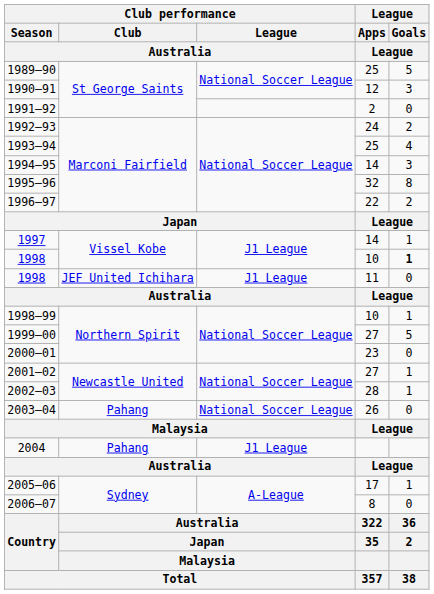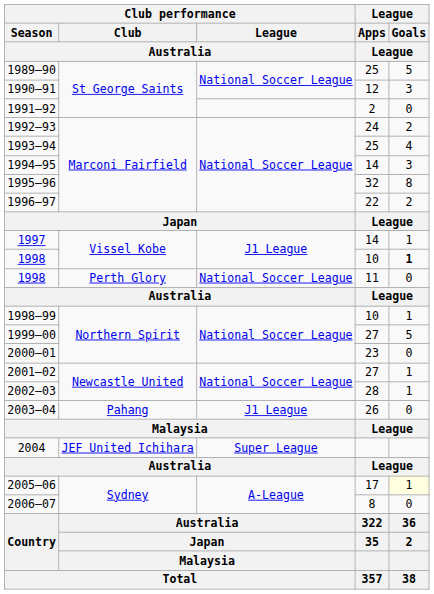1998 / 11 | Club performance / Club / Australia: JEF United Ichihara -> Perth Glory
1998 / 11 | Club performance / League / Australia: J1 League -> National Soccer League
2003–04 | Club performance / League / Australia: National Soccer League -> J1 League
2004 | Club performance / Club / Australia: Pahang -> JEF United Ichihara
2004 | Club performance / League / Australia: J1 League -> Super League
2005–06 | League / Goals / League: no background -> lightyellow background
